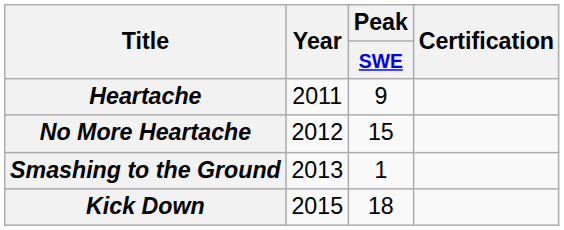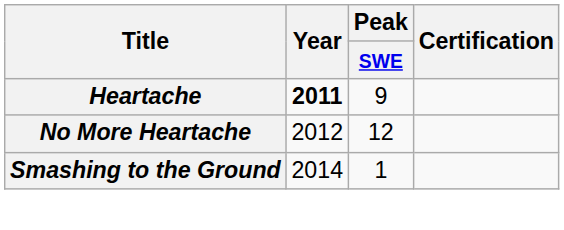Heartache | Year: normal -> bold
No More Heartache | Peak / SWE: 15 -> 12
Smashing to the Ground | Year: 2013 -> 2014
- row: Kick Down | 2015 | 18
